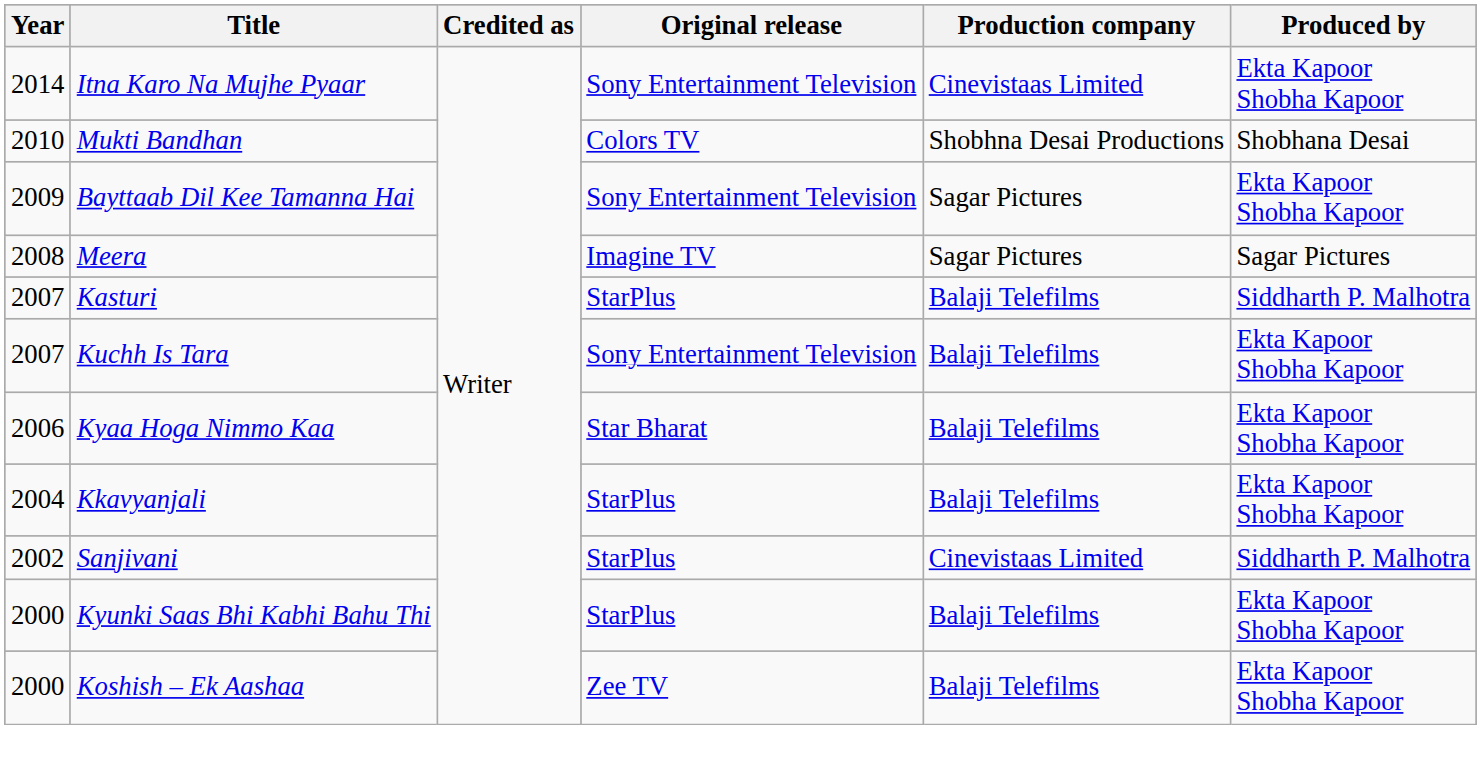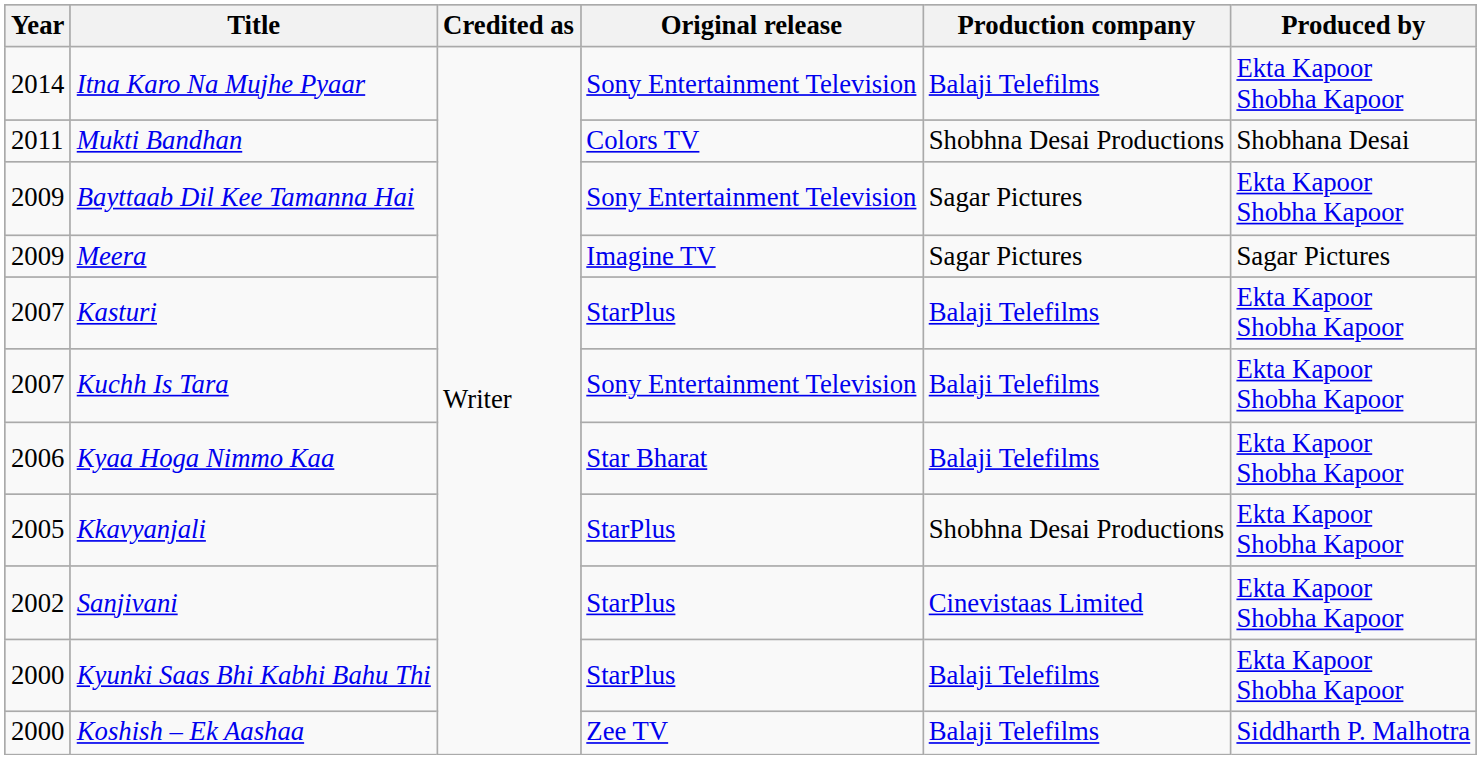Itna Karo Na Mujhe Pyaar | Production company: Cinevistaas Limited -> Balaji Telefilms
Mukti Bandhan | Year: 2010 -> 2011
Meera | Year: 2008 -> 2009
Kasturi | Produced by: Siddharth P. Malhotra -> Ekta Kapoor Shobha Kapoor
Kkavyanjali | Year: 2004 -> 2005
Kkavyanjali | Production company: Balaji Telefilms -> Shobhna Desai Productions
Sanjivani | Produced by: Siddharth P. Malhotra -> Ekta Kapoor Shobha Kapoor
Koshish – Ek Aashaa | Produced by: Ekta Kapoor Shobha Kapoor -> Siddharth P. Malhotra
